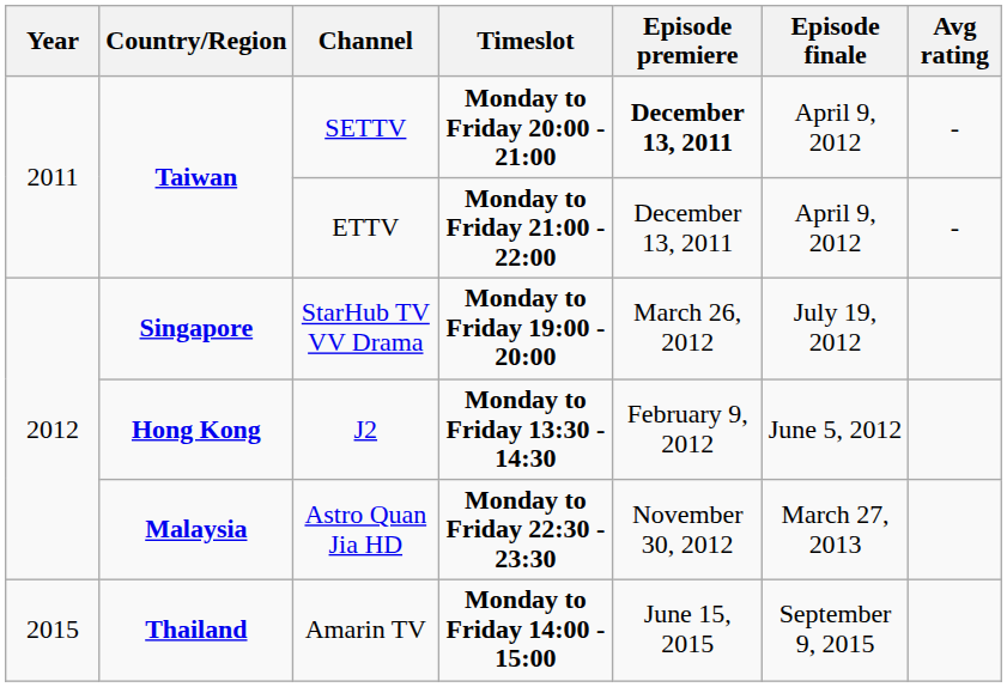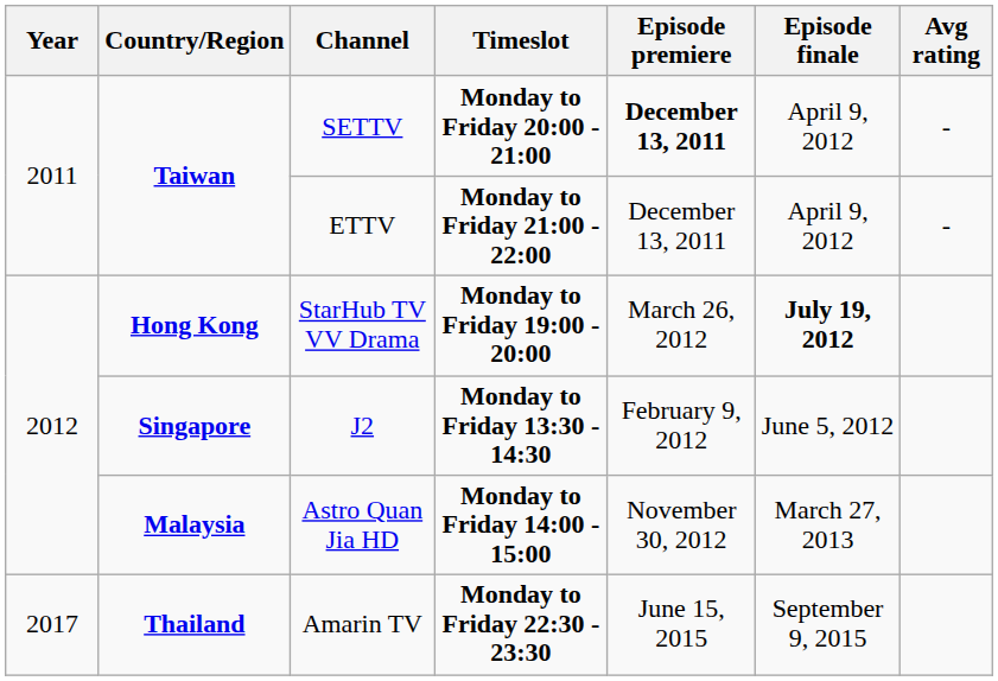StarHub TV VV Drama | Country/Region: Singapore -> Hong Kong
StarHub TV VV Drama | Episode finale: normal -> bold
J2 | Country/Region: Hong Kong -> Singapore
Astro Quan Jia HD | Timeslot: Monday to Friday 22:30 - 23:30 -> Monday to Friday 14:00 - 15:00
Amarin TV | Year: 2015 -> 2017
Amarin TV | Timeslot: Monday to Friday 14:00 - 15:00 -> Monday to Friday 22:30 - 23:30
